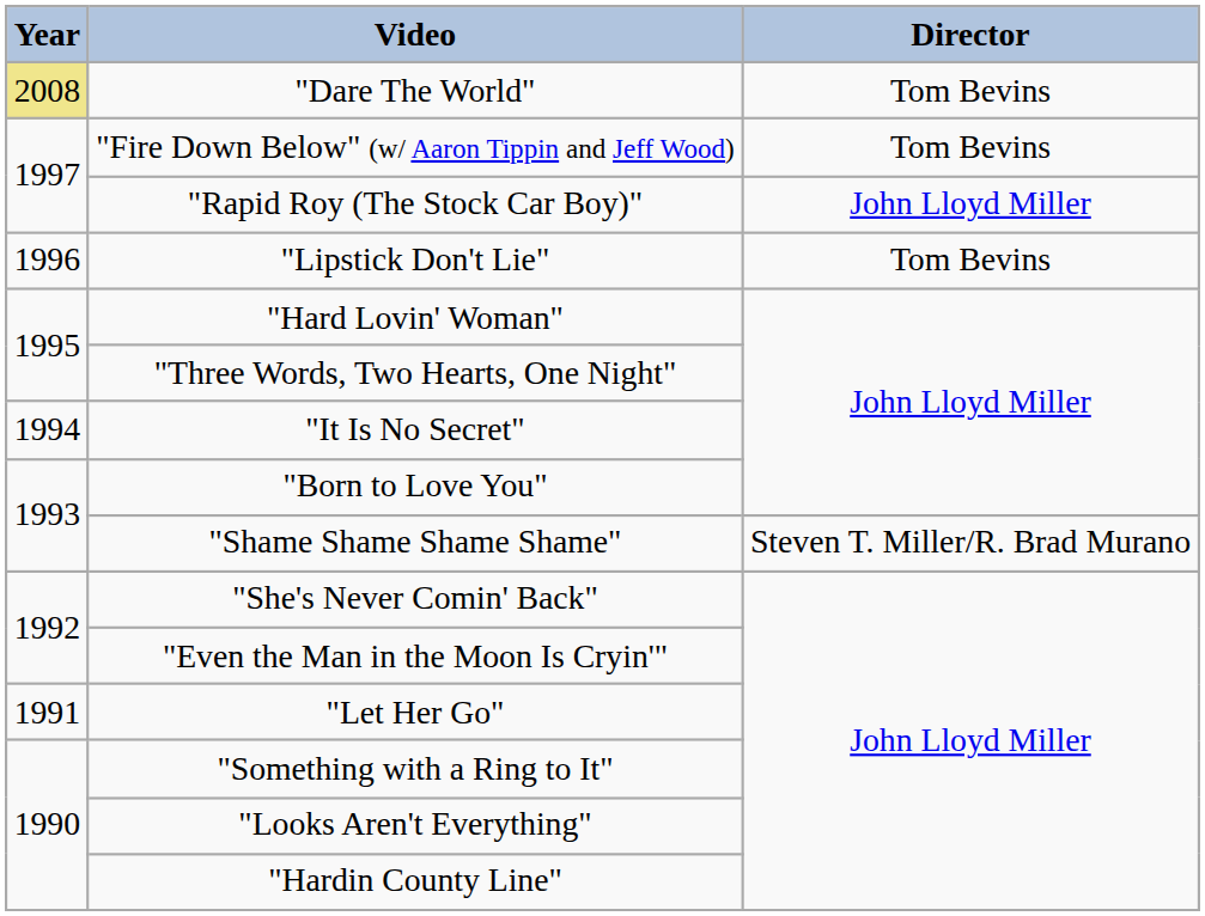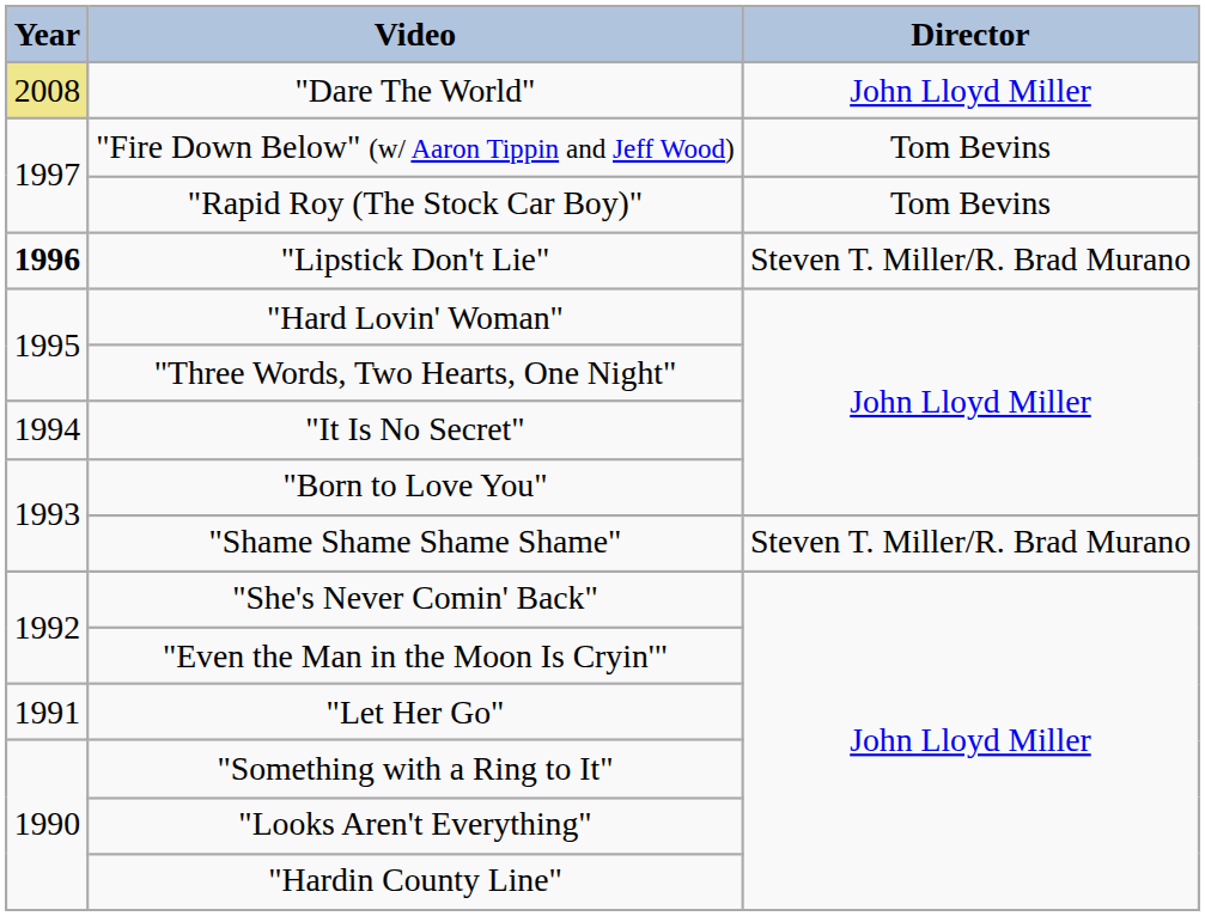"Dare The World" | Director: Tom Bevins -> John Lloyd Miller
"Rapid Roy (The Stock Car Boy)" | Director: John Lloyd Miller -> Tom Bevins
"Lipstick Don't Lie" | Year: normal -> bold
"Lipstick Don't Lie" | Director: Tom Bevins -> Steven T. Miller/R. Brad Murano
